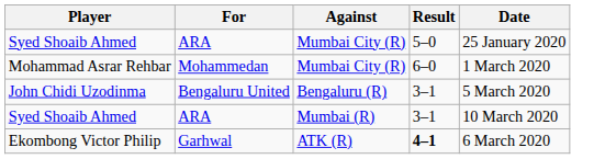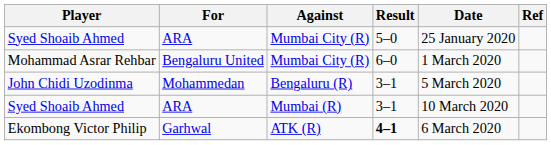+ column: Ref
Mohammad Asrar Rehbar | For: Mohammedan -> Bengaluru United
John Chidi Uzodinma | For: Bengaluru United -> Mohammedan
